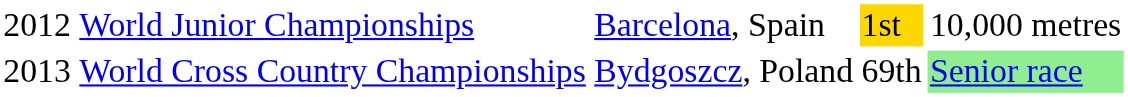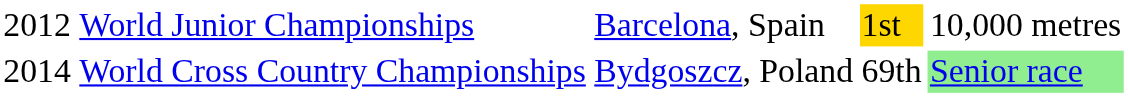World Cross Country Championships | column 1: 2013 -> 2014
